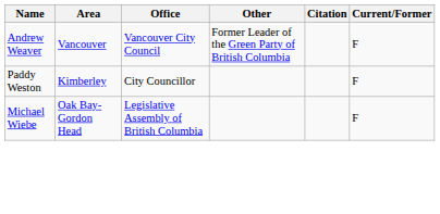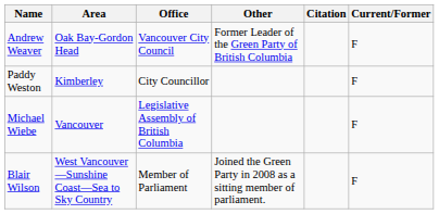Andrew Weaver | Area: Vancouver -> Oak Bay-Gordon Head
Michael Wiebe | Area: Oak Bay-Gordon Head -> Vancouver
+ row: Blair Wilson | West Vancouver—Sunshine Coast—Sea to Sky Country | Member of Parliament | Joined the Green Party in 2008 as a sitting member of parliament. | F
